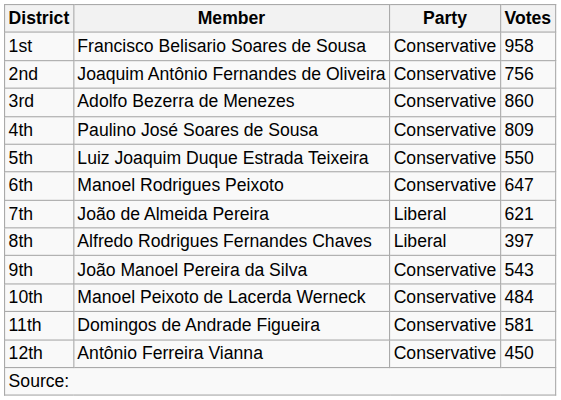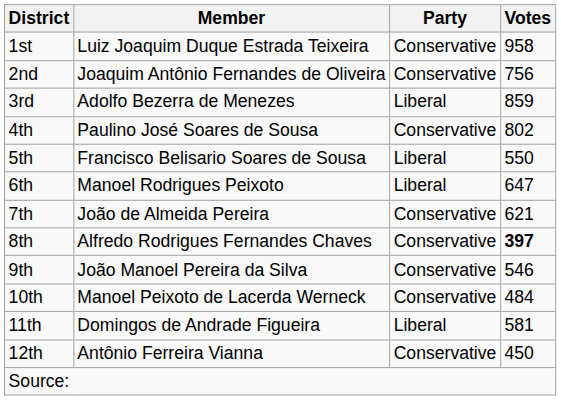1st | Member: Francisco Belisario Soares de Sousa -> Luiz Joaquim Duque Estrada Teixeira
3rd | Party: Conservative -> Liberal
3rd | Votes: 860 -> 859
4th | Votes: 809 -> 802
5th | Member: Luiz Joaquim Duque Estrada Teixeira -> Francisco Belisario Soares de Sousa
5th | Party: Conservative -> Liberal
6th | Party: Conservative -> Liberal
7th | Party: Liberal -> Conservative
8th | Party: Liberal -> Conservative
8th | Votes: normal -> bold
9th | Votes: 543 -> 546
11th | Party: Conservative -> Liberal
